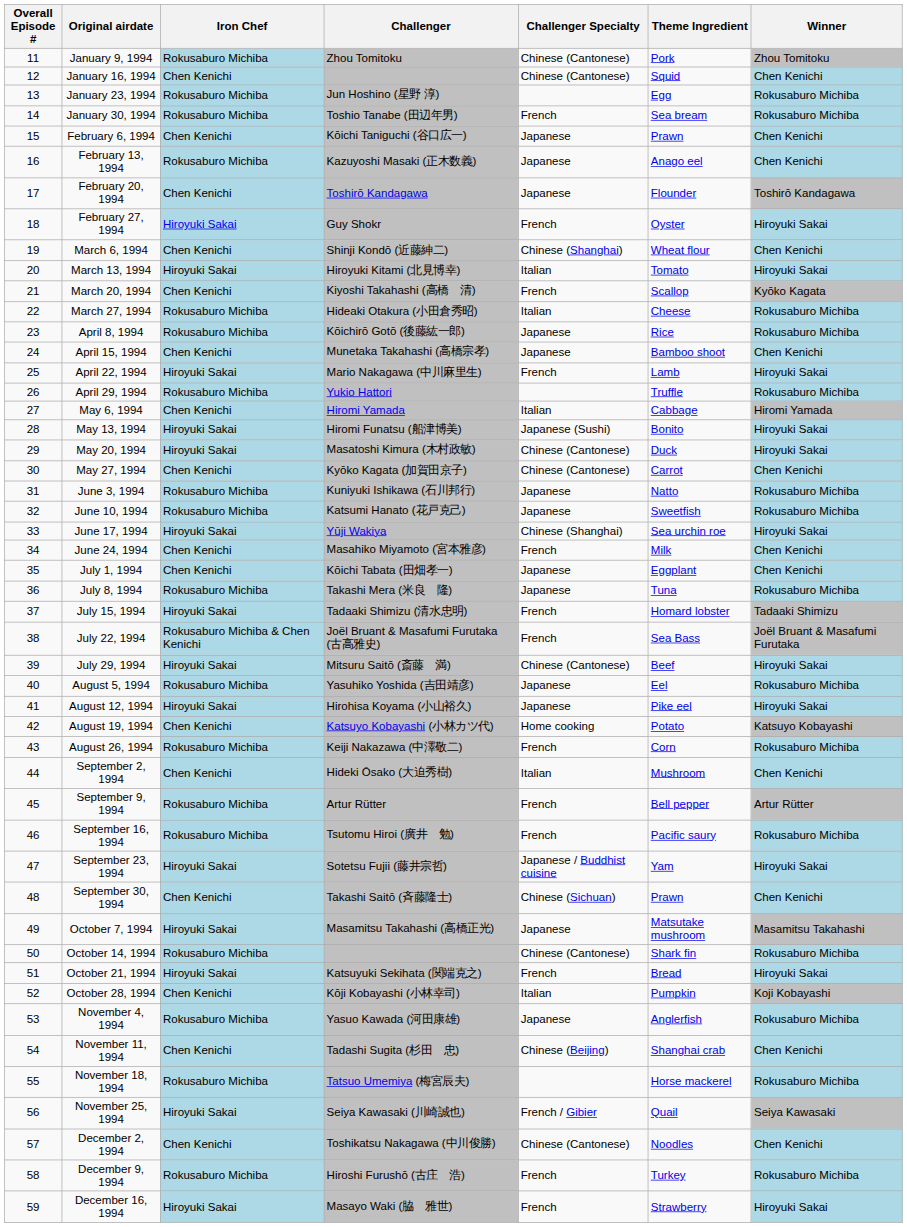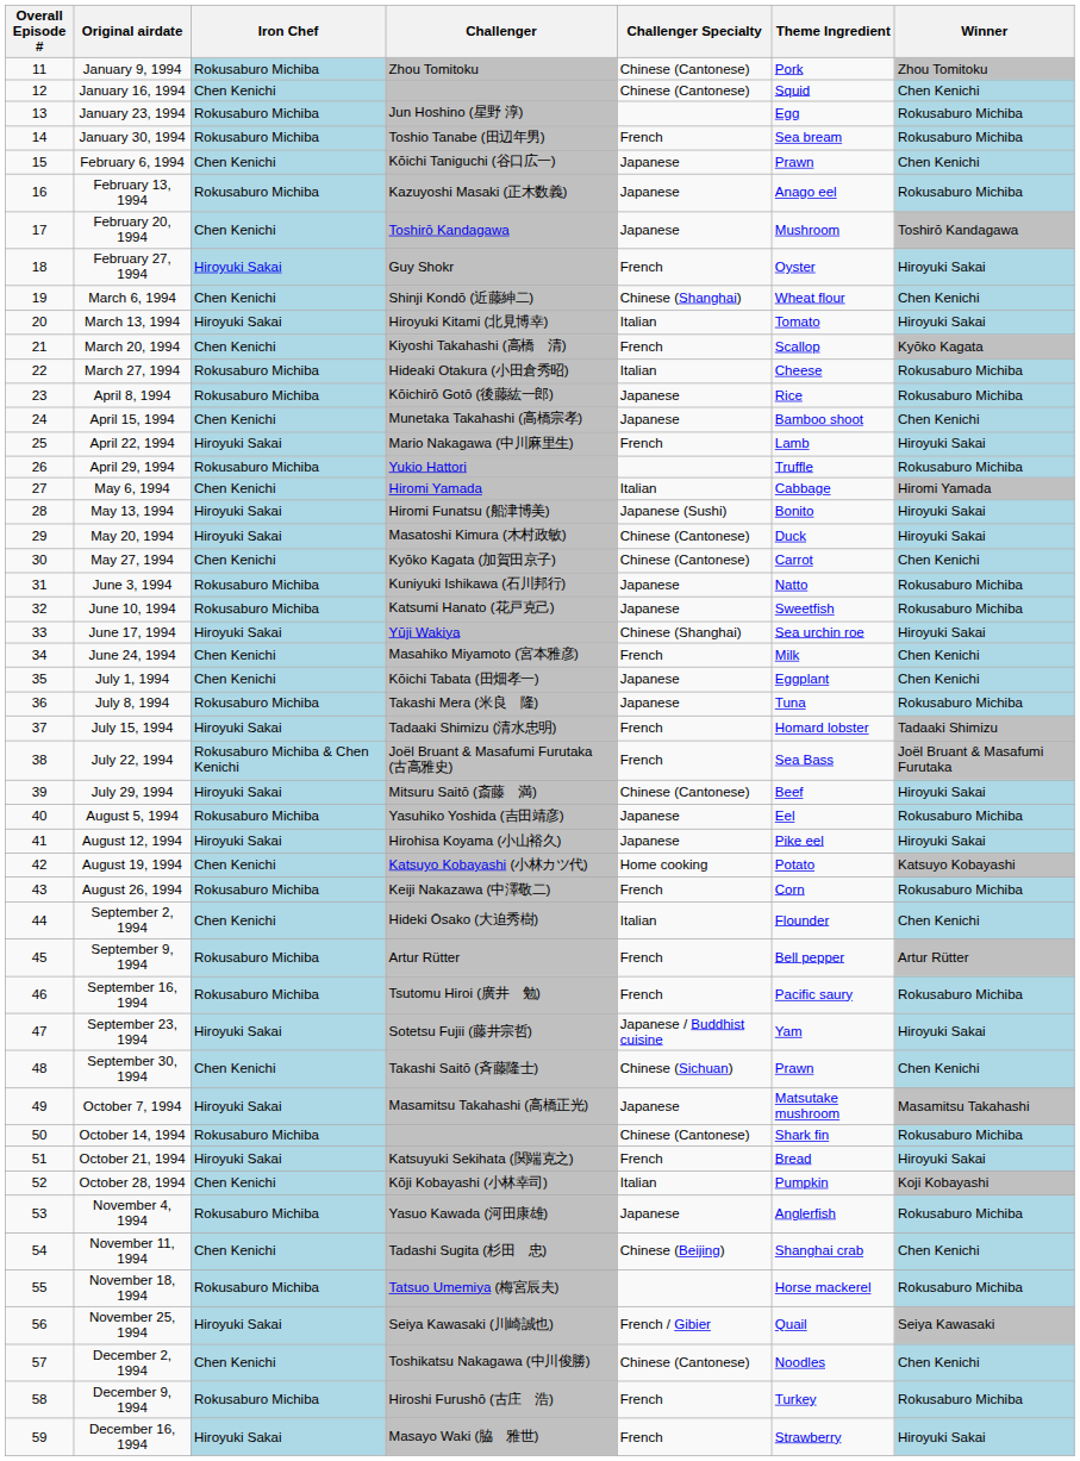February 13, 1994 | Winner: Chen Kenichi -> Rokusaburo Michiba
February 20, 1994 | Theme Ingredient: Flounder -> Mushroom
September 2, 1994 | Theme Ingredient: Mushroom -> Flounder
